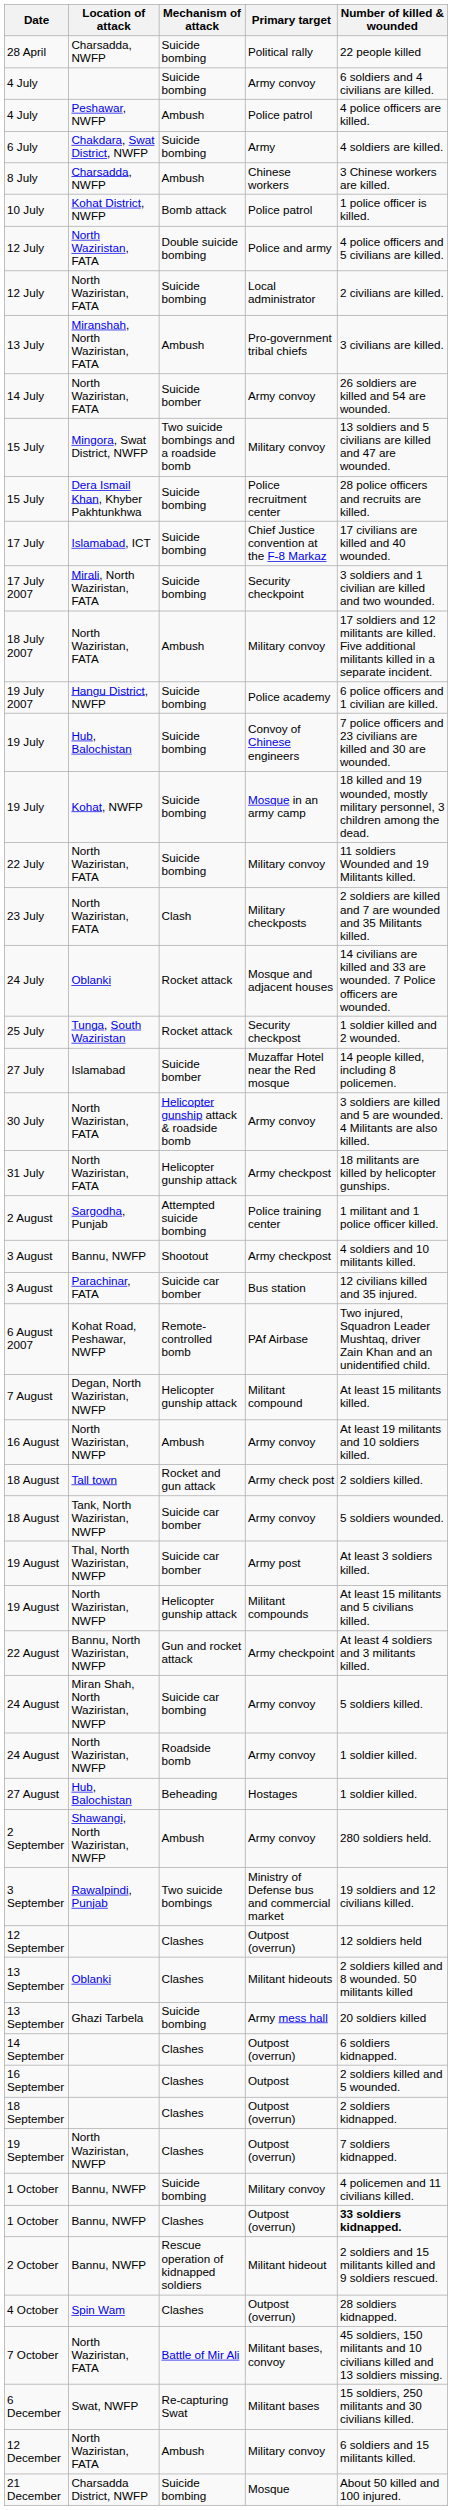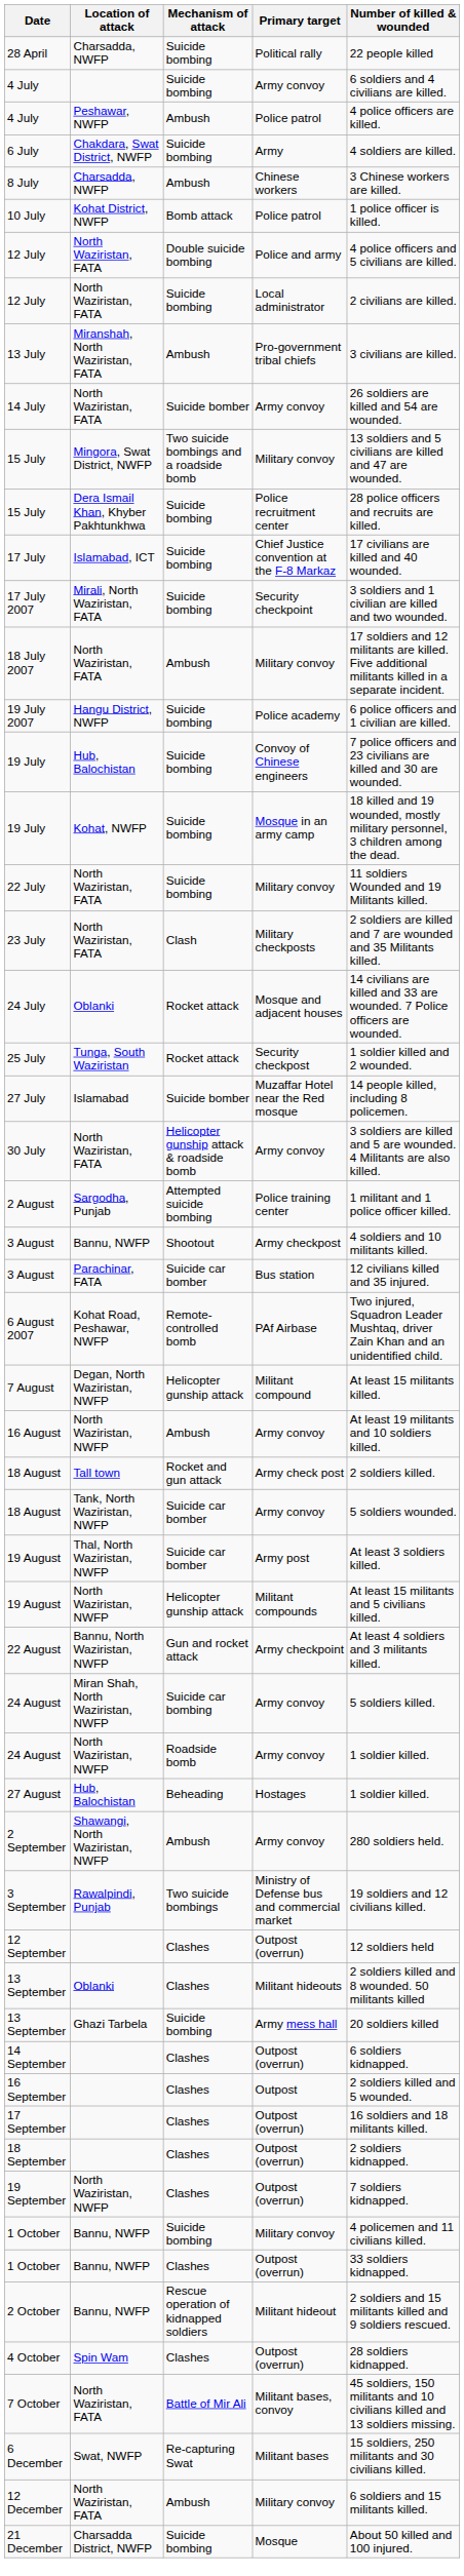- row: 31 July | North Waziristan, FATA | Helicopter gunship attack | Army checkpost | 18 militants are killed by helicopter gunships.
+ row: 17 September | Clashes | Outpost (overrun) | 16 soldiers and 18 militants killed.
1 October / Outpost (overrun) | Number of killed & wounded: bold -> normal
